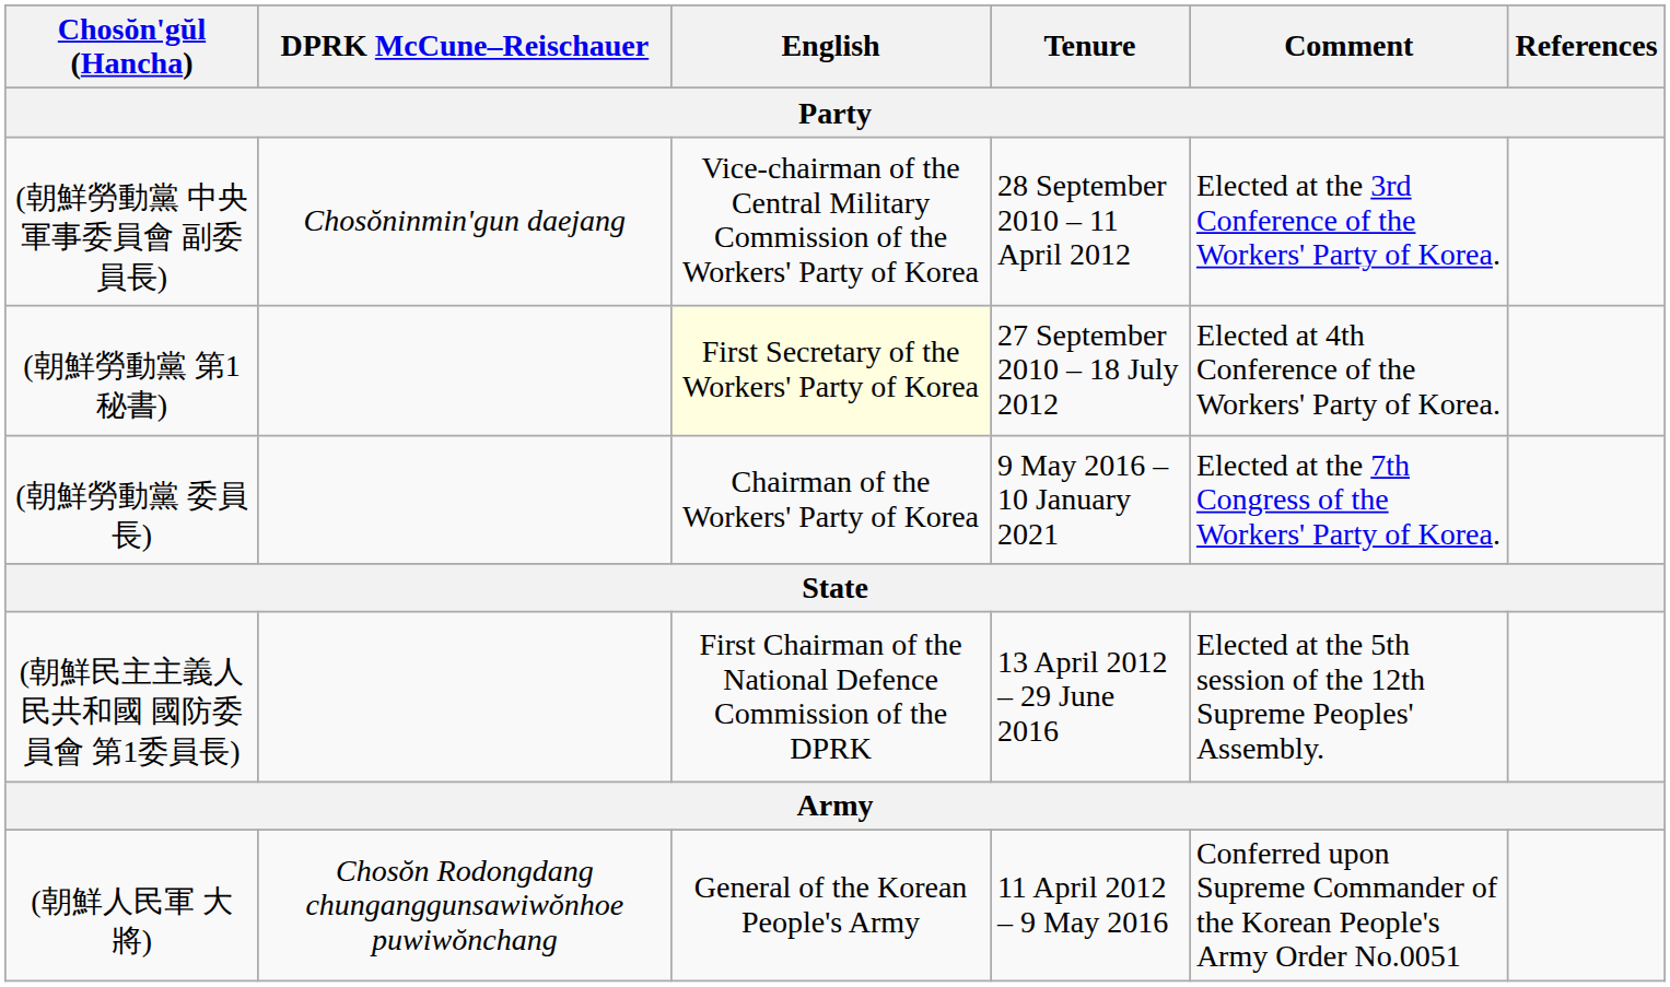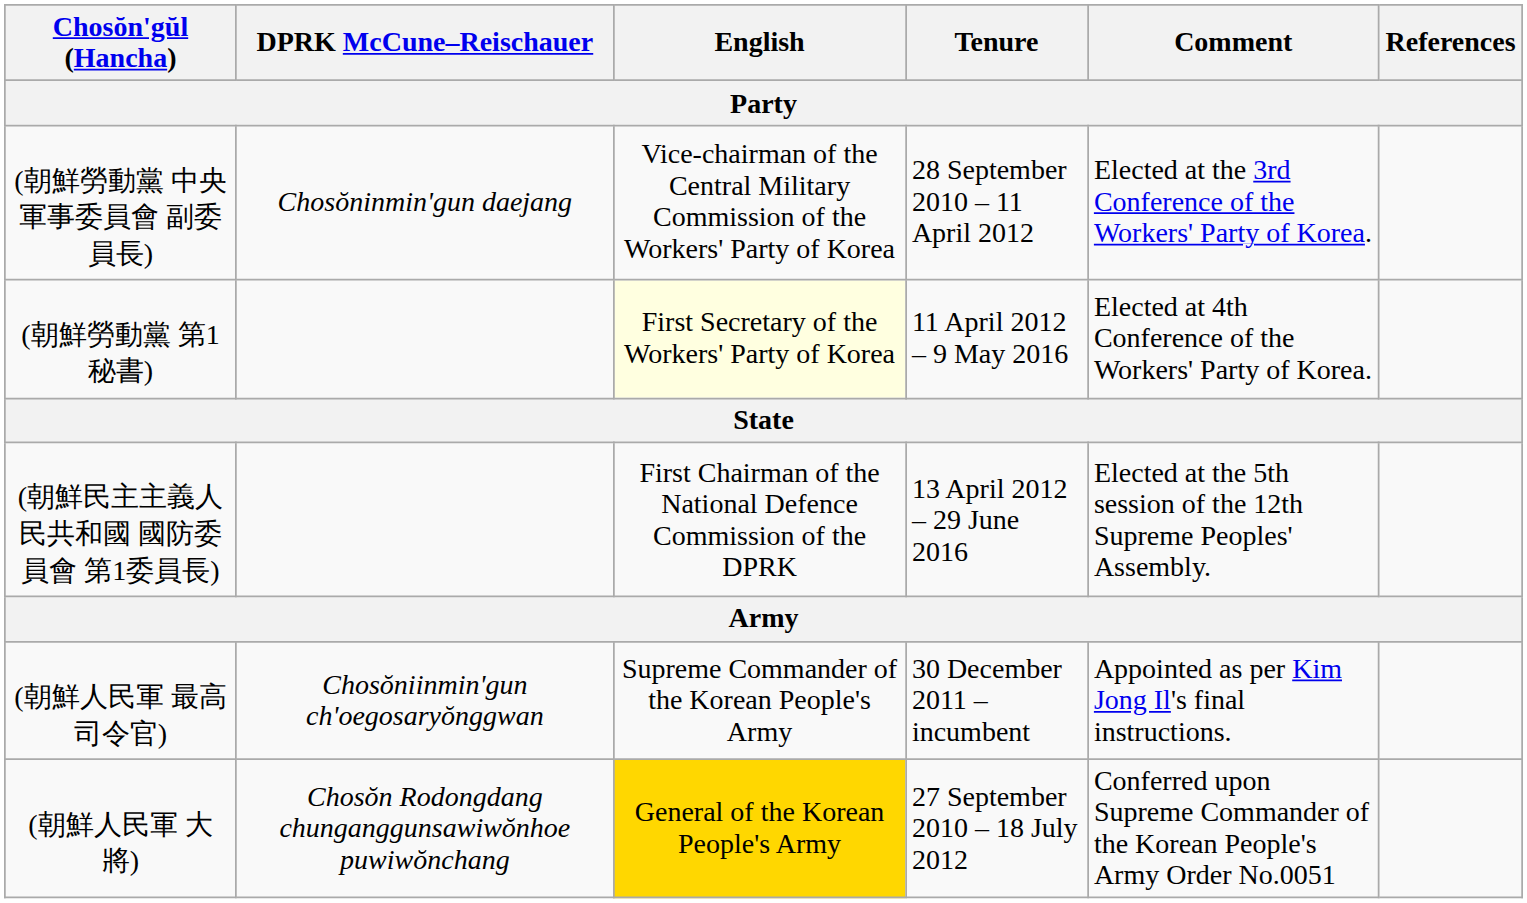(朝鮮勞動黨 第1秘書) | Tenure: 27 September 2010 – 18 July 2012 -> 11 April 2012 – 9 May 2016
- row: (朝鮮勞動黨 委員長) | Chairman of the Workers' Party of Korea | 9 May 2016 – 10 January 2021 | Elected at the 7th Congress of the Workers' Party of Korea.
+ row: (朝鮮人民軍 最高司令官) | Chosŏniinmin'gun ch'oegosaryŏnggwan | Supreme Commander of the Korean People's Army | 30 December 2011 – incumbent | Appointed as per Kim Jong Il's final instructions.
(朝鮮人民軍 大將) | English: no background -> gold background
(朝鮮人民軍 大將) | Tenure: 11 April 2012 – 9 May 2016 -> 27 September 2010 – 18 July 2012
